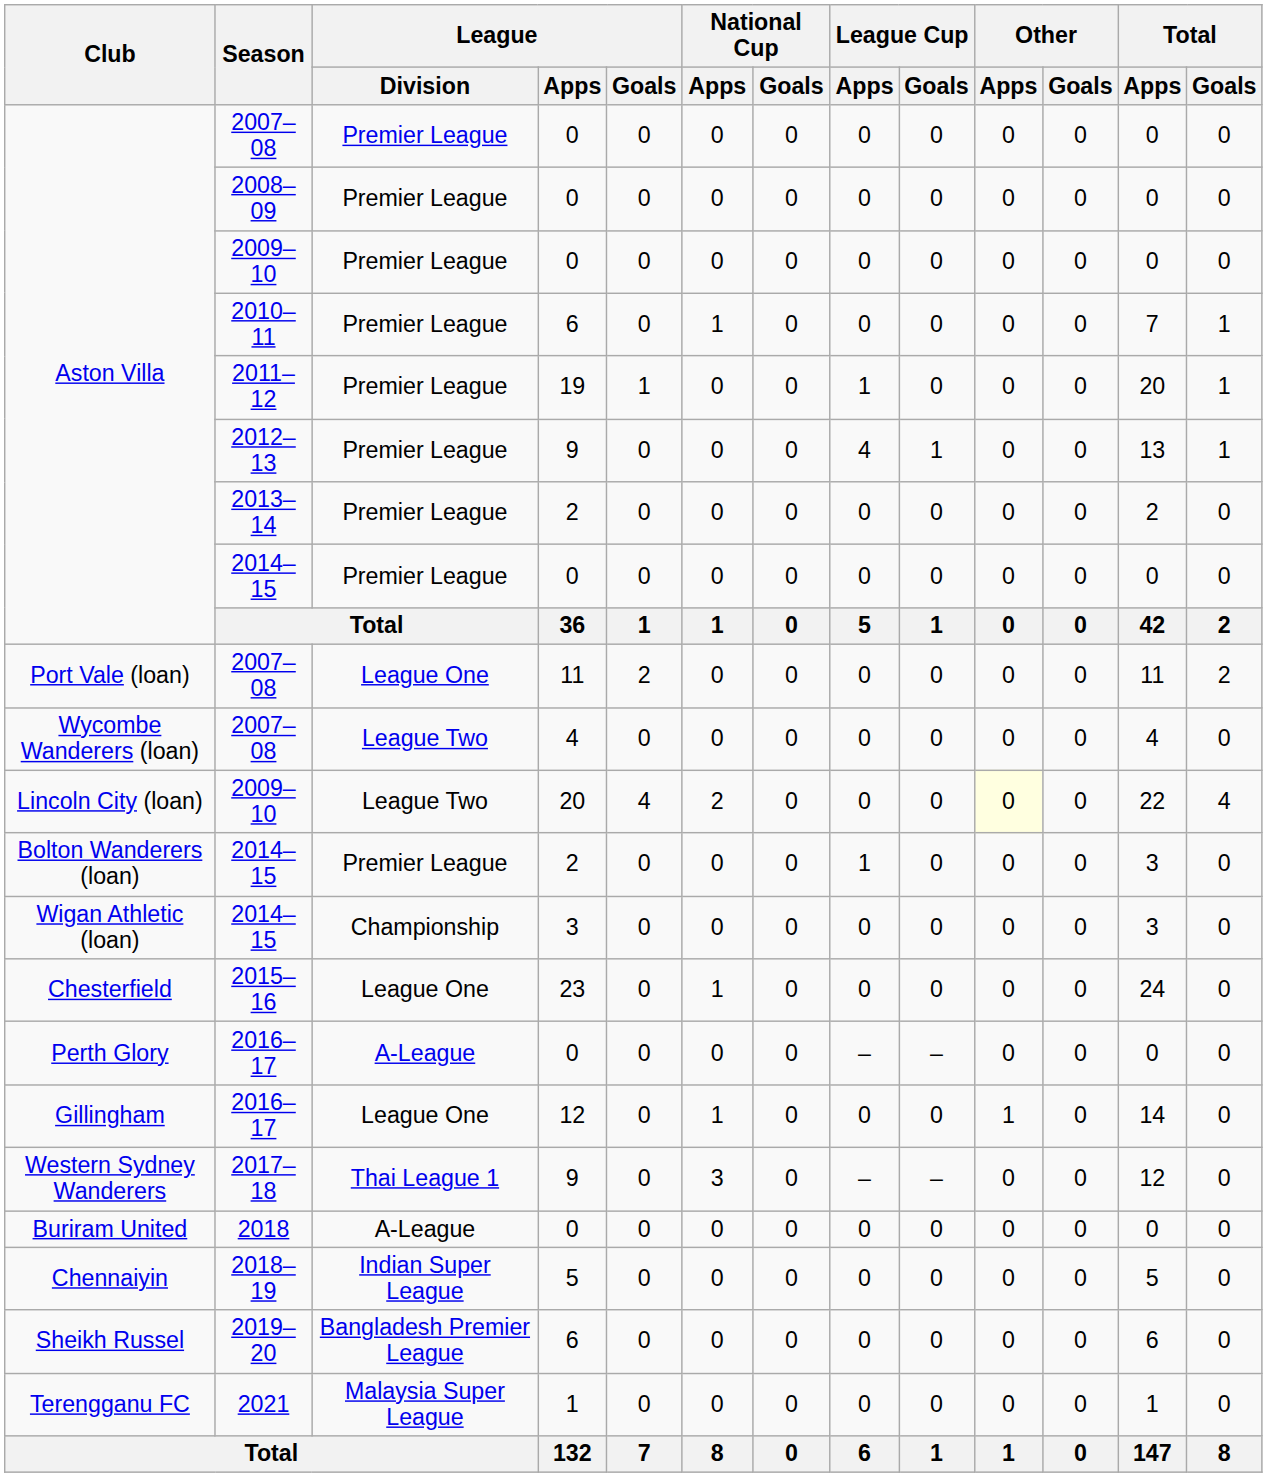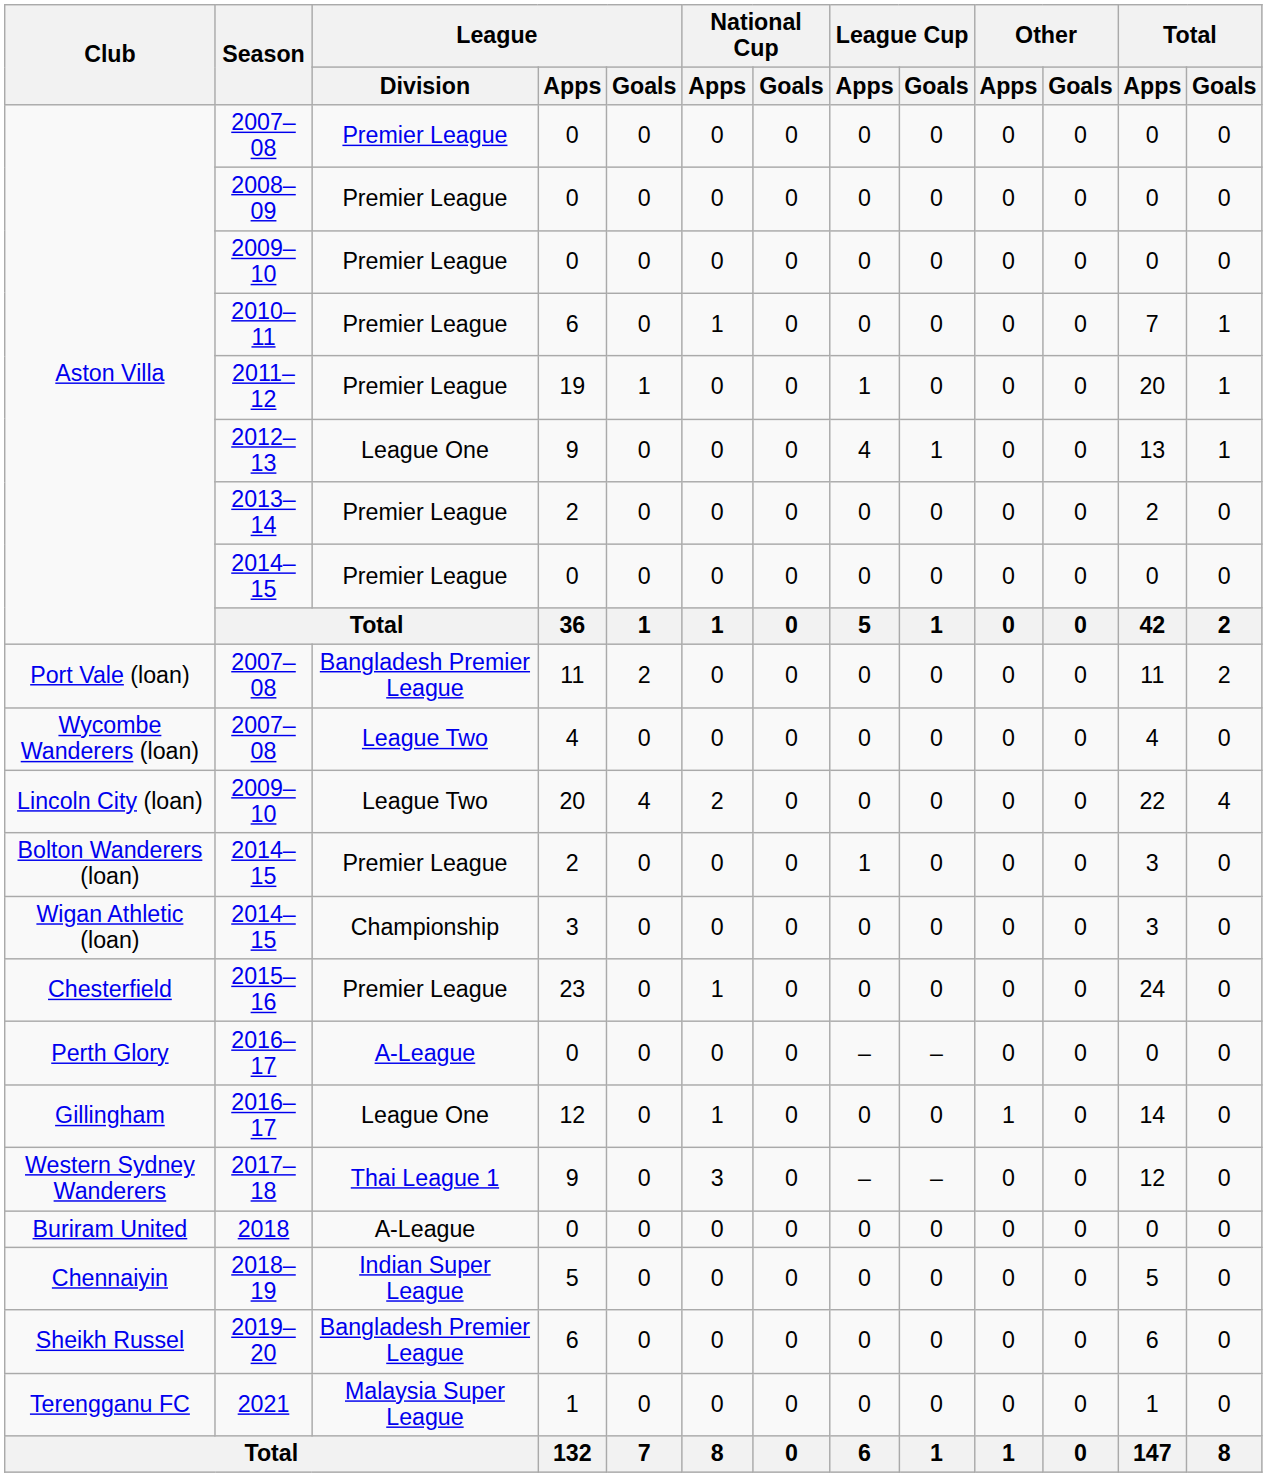2012–13 | League / Division: Premier League -> League One
Port Vale (loan) / 2007–08 | League / Division: League One -> Bangladesh Premier League
Lincoln City (loan) / 2009–10 | Other / Apps: lightyellow background -> no background
2015–16 | League / Division: League One -> Premier League
